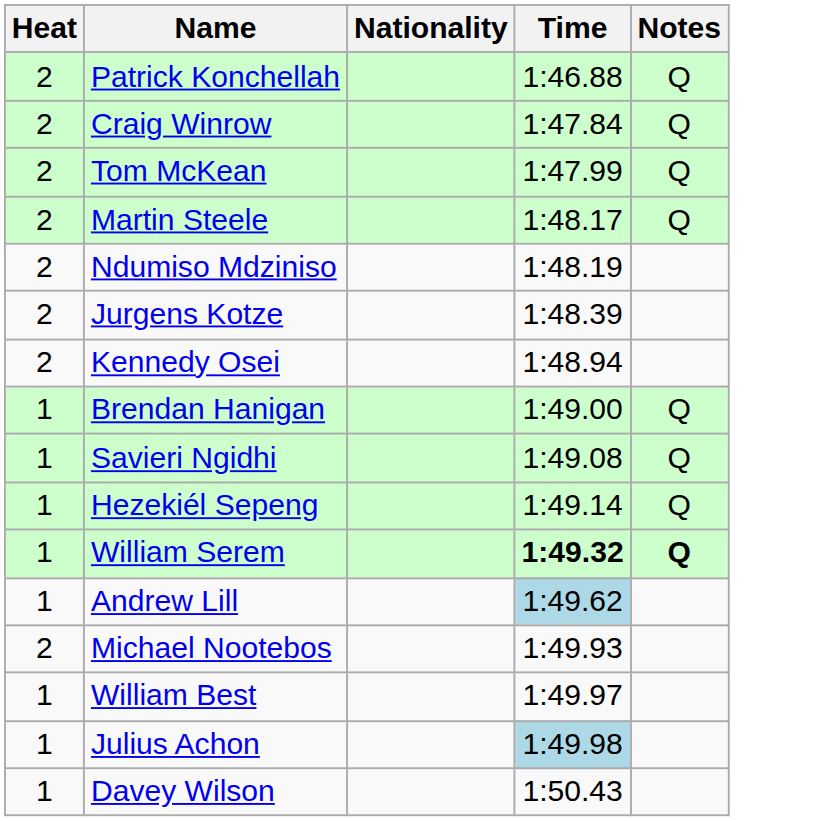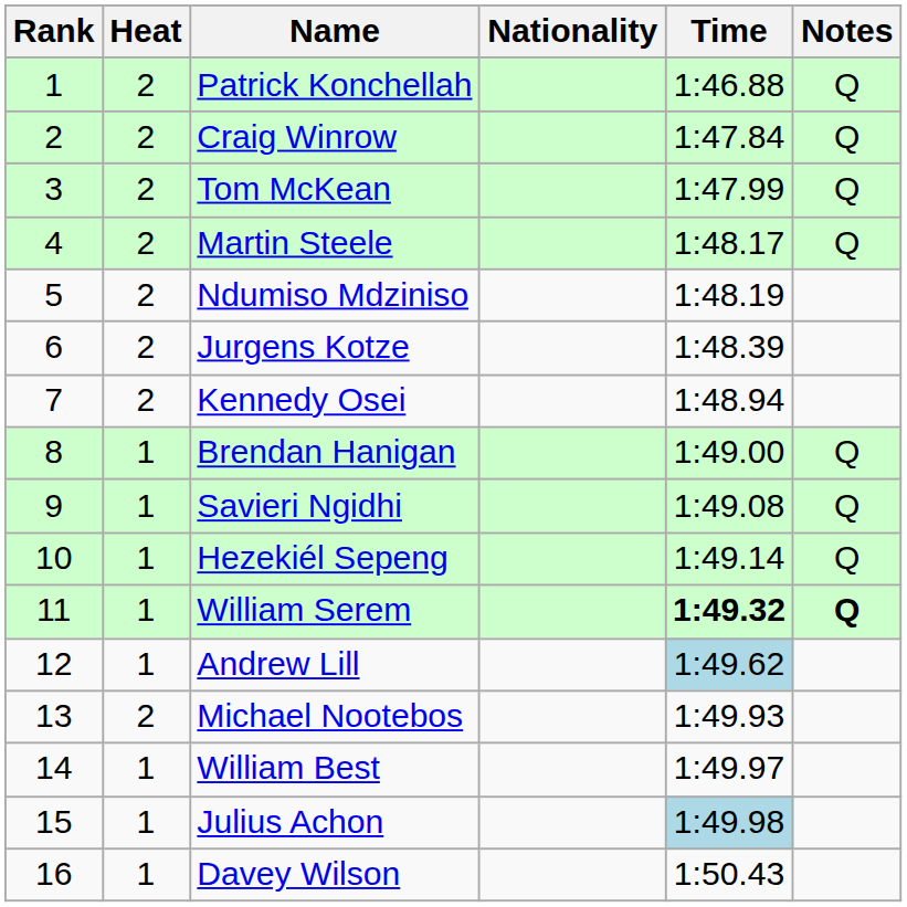+ column: Rank | 1 | 2 | 3 | 4 | 5 | 6 | 7 | 8 | 9 | 10 | 11 | 12 | 13 | 14 | 15 | 16
